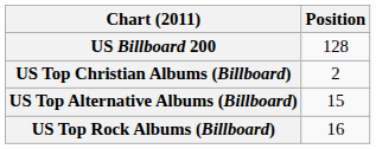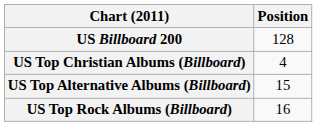US Top Christian Albums (Billboard) | Position: 2 -> 4
